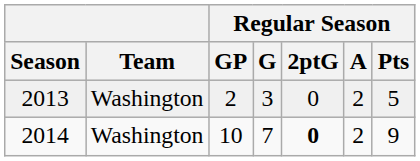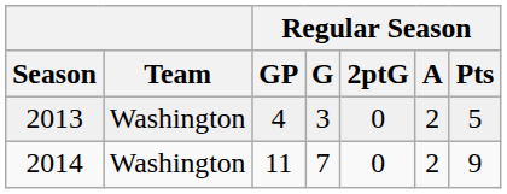2013 | Regular Season / GP: 2 -> 4
2014 | Regular Season / GP: 10 -> 11
2014 | Regular Season / 2ptG: bold -> normal
